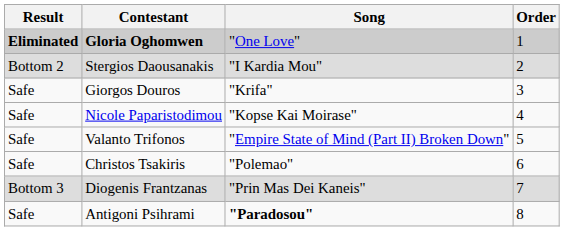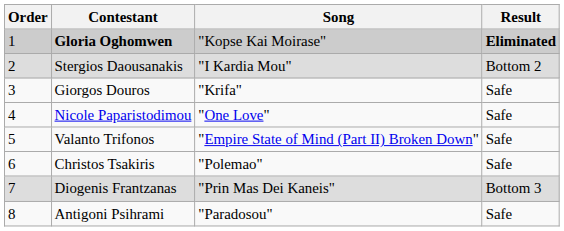columns swapped: Order <-> Result
Gloria Oghomwen | Song: "One Love" -> "Kopse Kai Moirase"
Nicole Paparistodimou | Song: "Kopse Kai Moirase" -> "One Love"
Antigoni Psihrami | Song: bold -> normal
